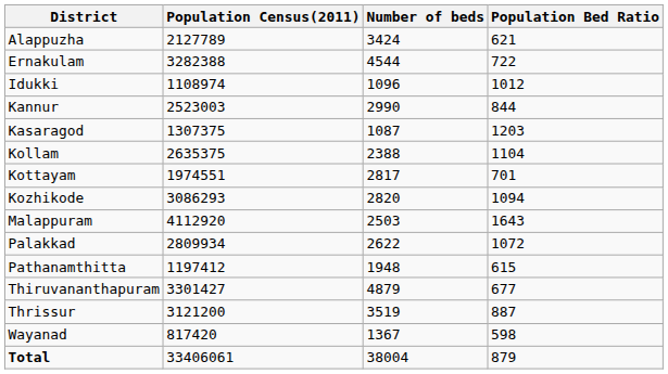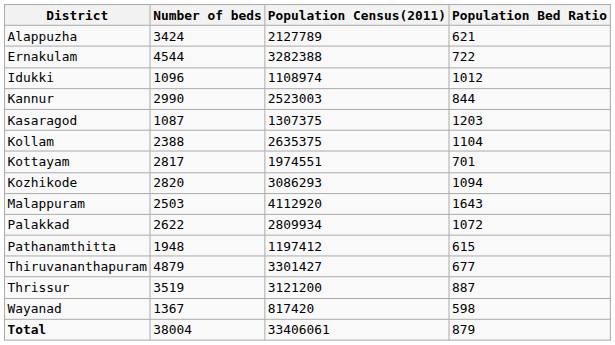columns swapped: Population Census(2011) <-> Number of beds
